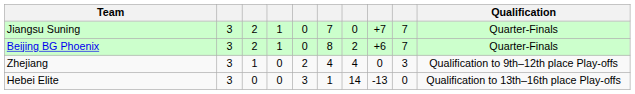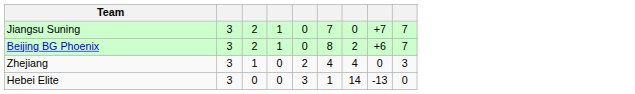- column: Qualification | Quarter-Finals | Quarter-Finals | Qualification to 9th–12th place Play-offs | Qualification to 13th–16th place Play-offs
